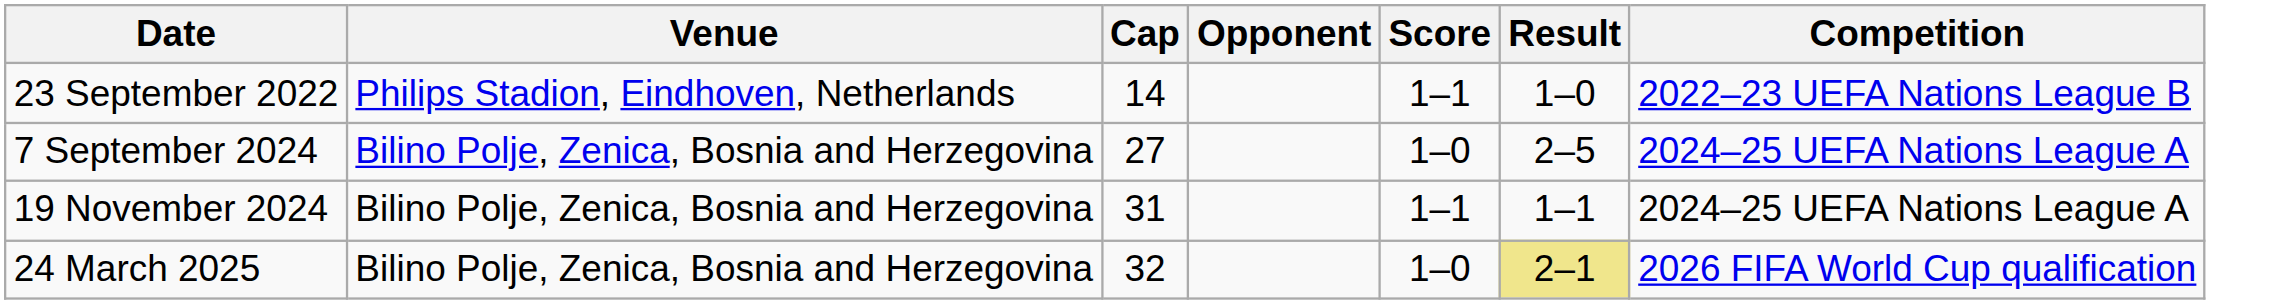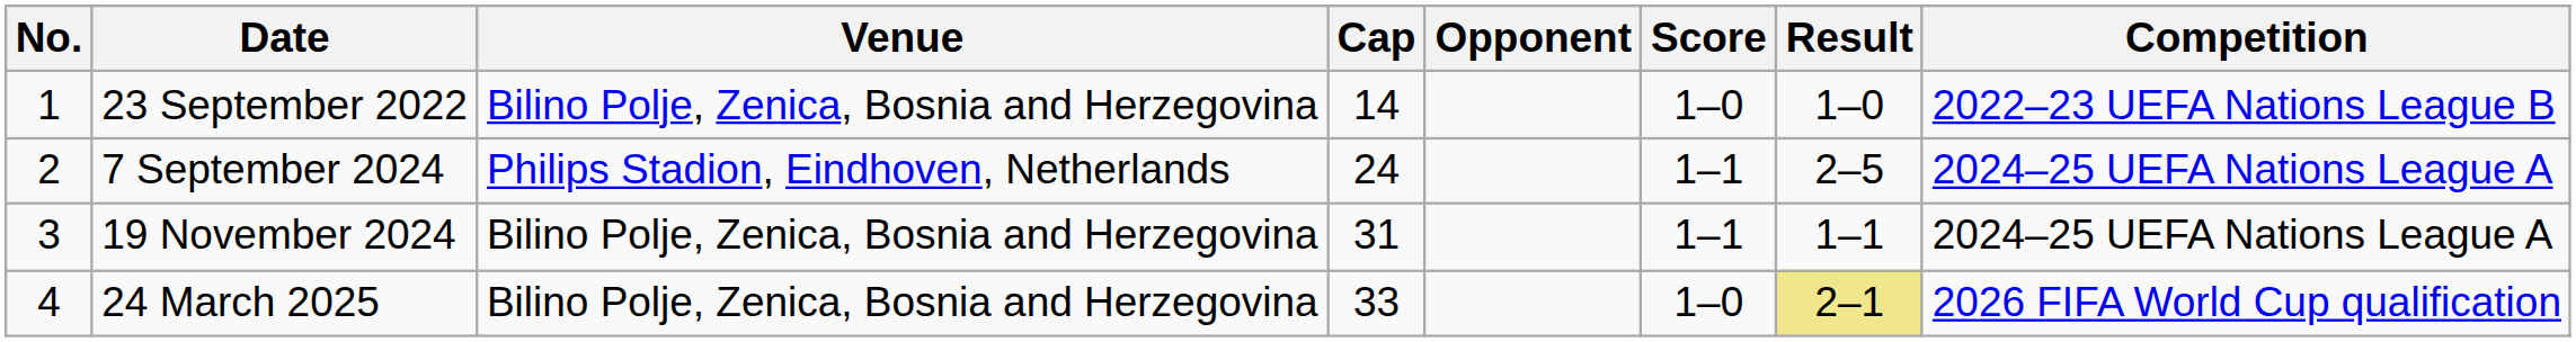+ column: No. | 1 | 2 | 3 | 4
23 September 2022 | Venue: Philips Stadion, Eindhoven, Netherlands -> Bilino Polje, Zenica, Bosnia and Herzegovina
23 September 2022 | Score: 1–1 -> 1–0
7 September 2024 | Venue: Bilino Polje, Zenica, Bosnia and Herzegovina -> Philips Stadion, Eindhoven, Netherlands
7 September 2024 | Cap: 27 -> 24
7 September 2024 | Score: 1–0 -> 1–1
24 March 2025 | Cap: 32 -> 33
